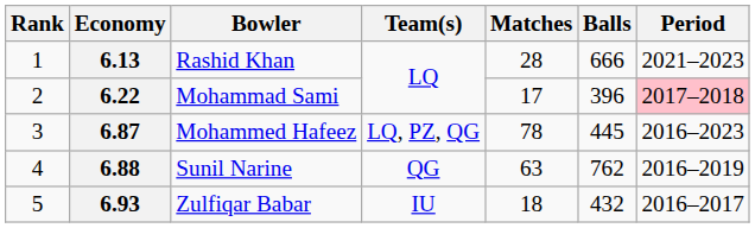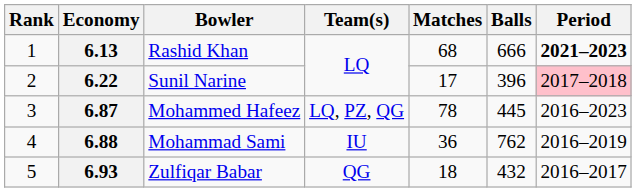6.13 | Matches: 28 -> 68
6.13 | Period: normal -> bold
6.22 | Bowler: Mohammad Sami -> Sunil Narine
6.88 | Bowler: Sunil Narine -> Mohammad Sami
6.88 | Team(s): QG -> IU
6.88 | Matches: 63 -> 36
6.93 | Team(s): IU -> QG
